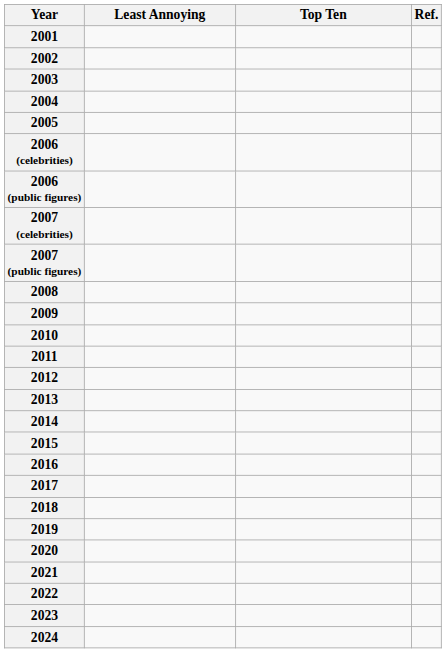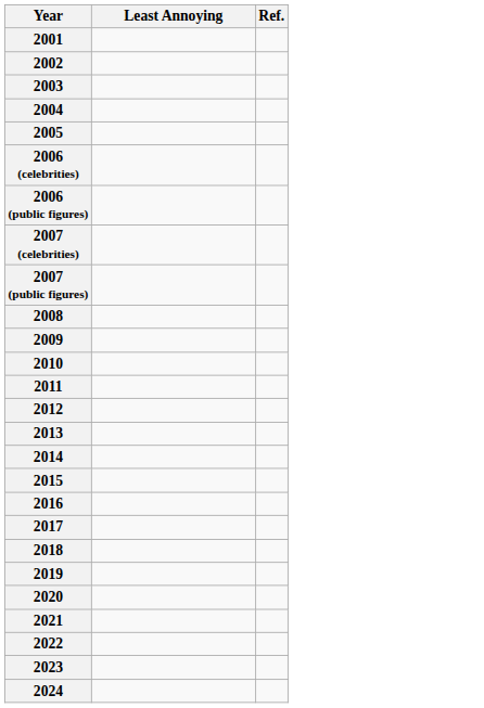- column: Top Ten
